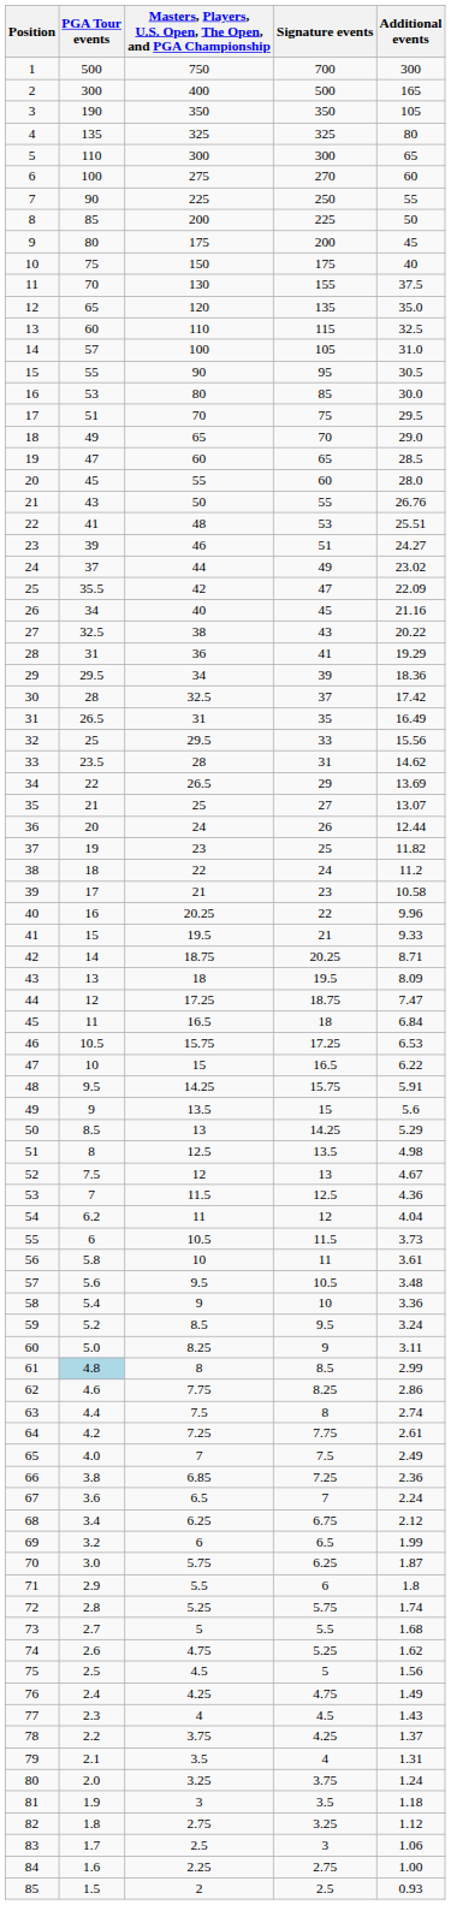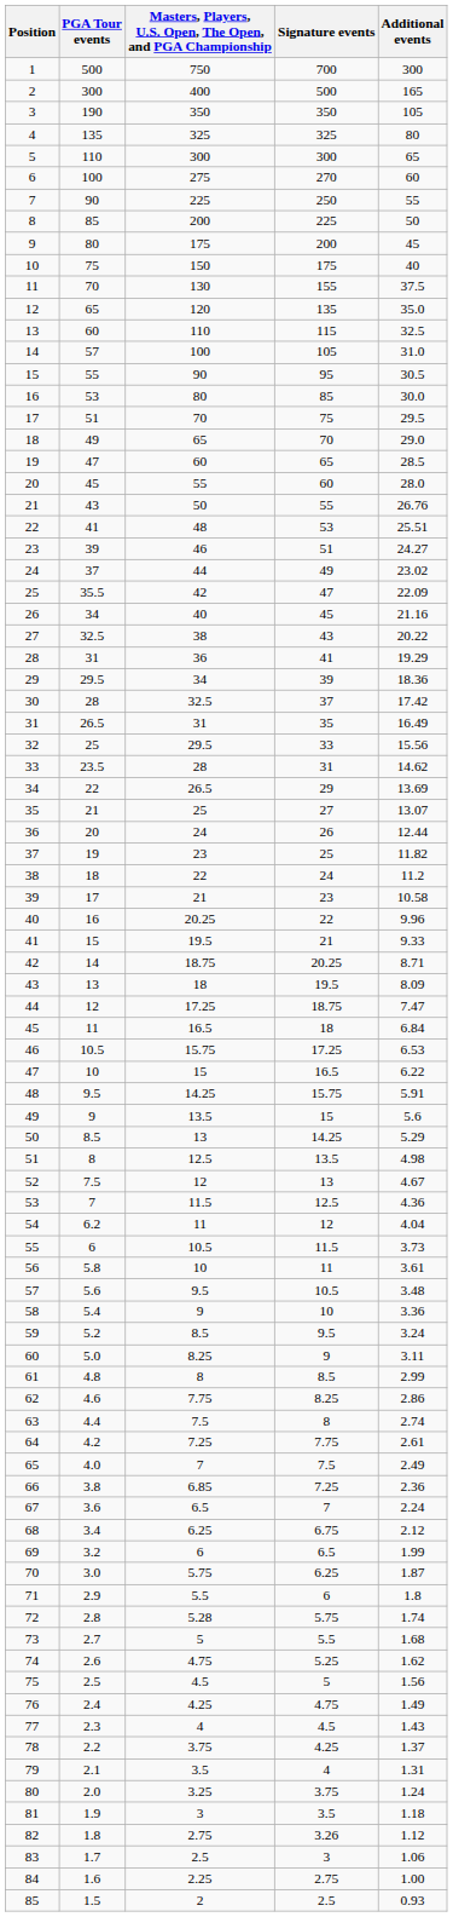61 | PGA Tour events: lightblue background -> no background
72 | Masters, Players, U.S. Open, The Open, and PGA Championship: 5.25 -> 5.28
82 | Signature events: 3.25 -> 3.26
